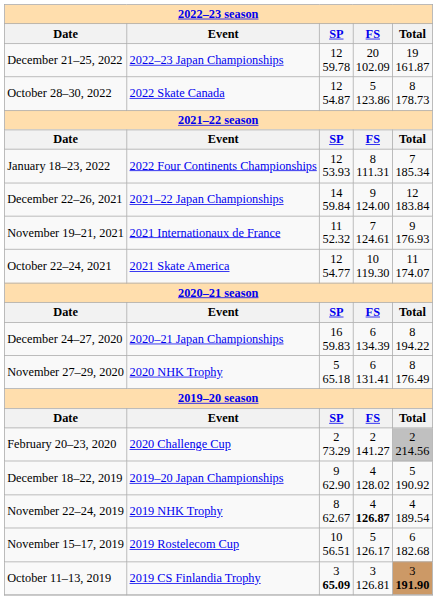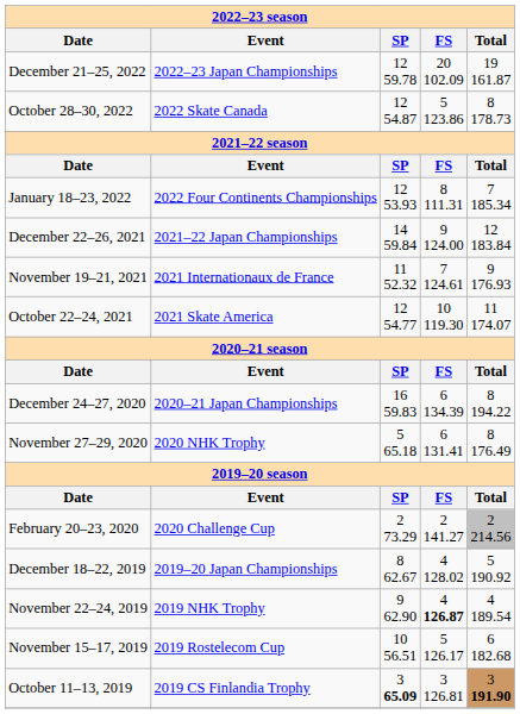December 18–22, 2019 | 2022–23 season / SP: 9 62.90 -> 8 62.67
November 22–24, 2019 | 2022–23 season / SP: 8 62.67 -> 9 62.90
